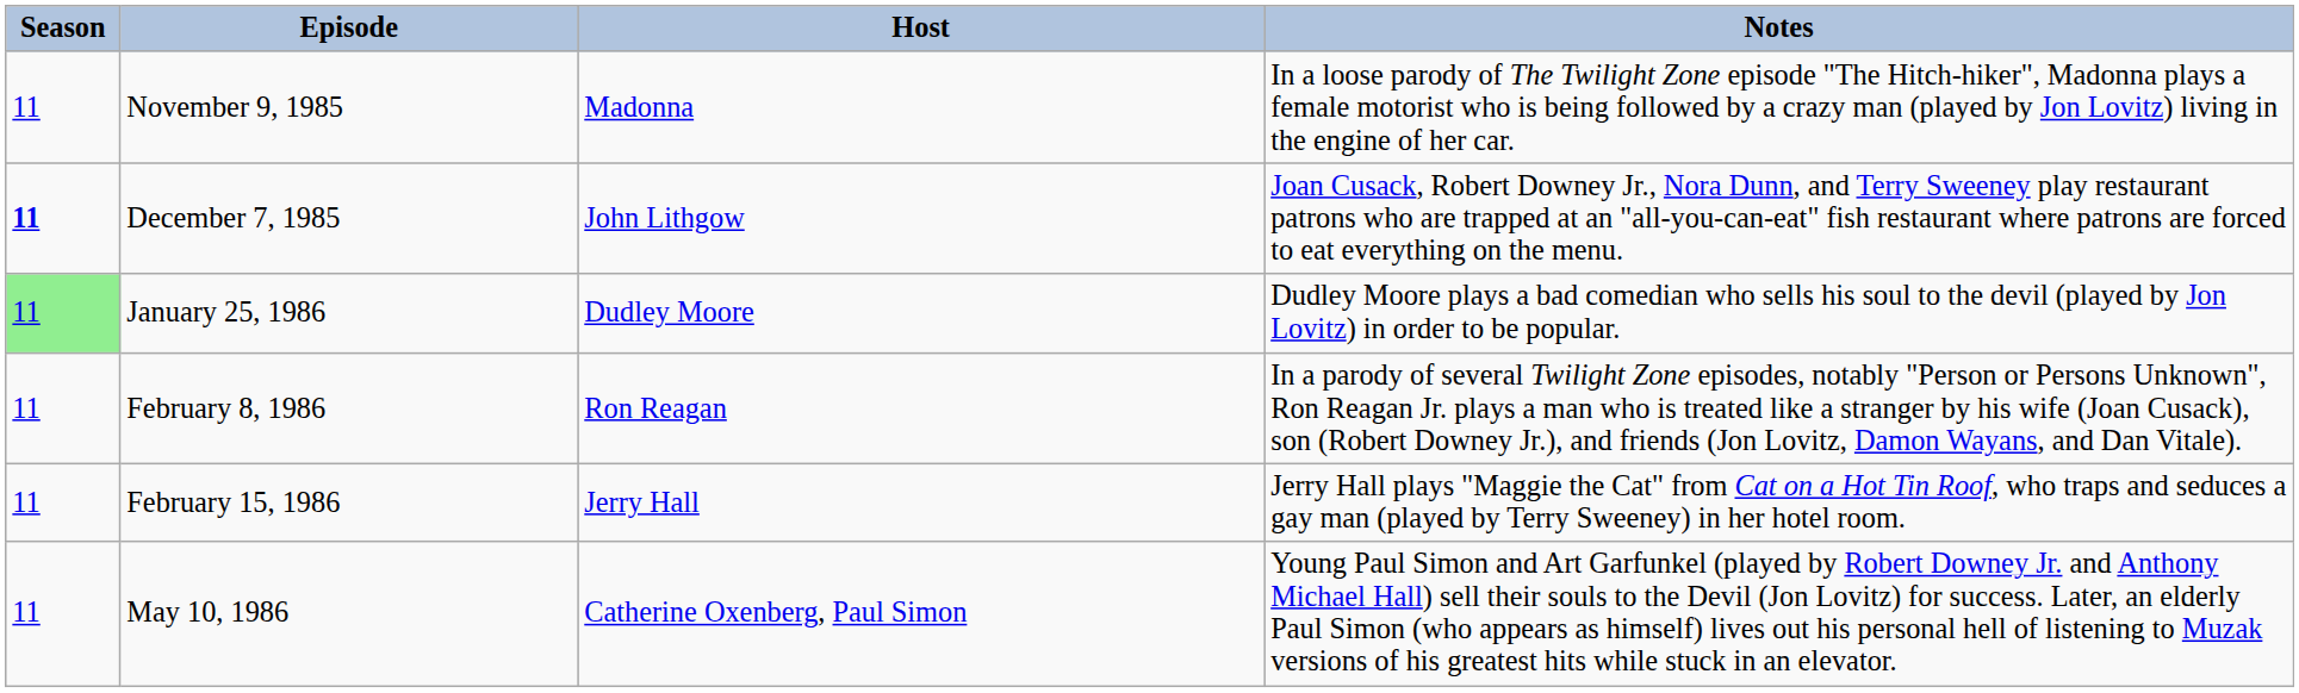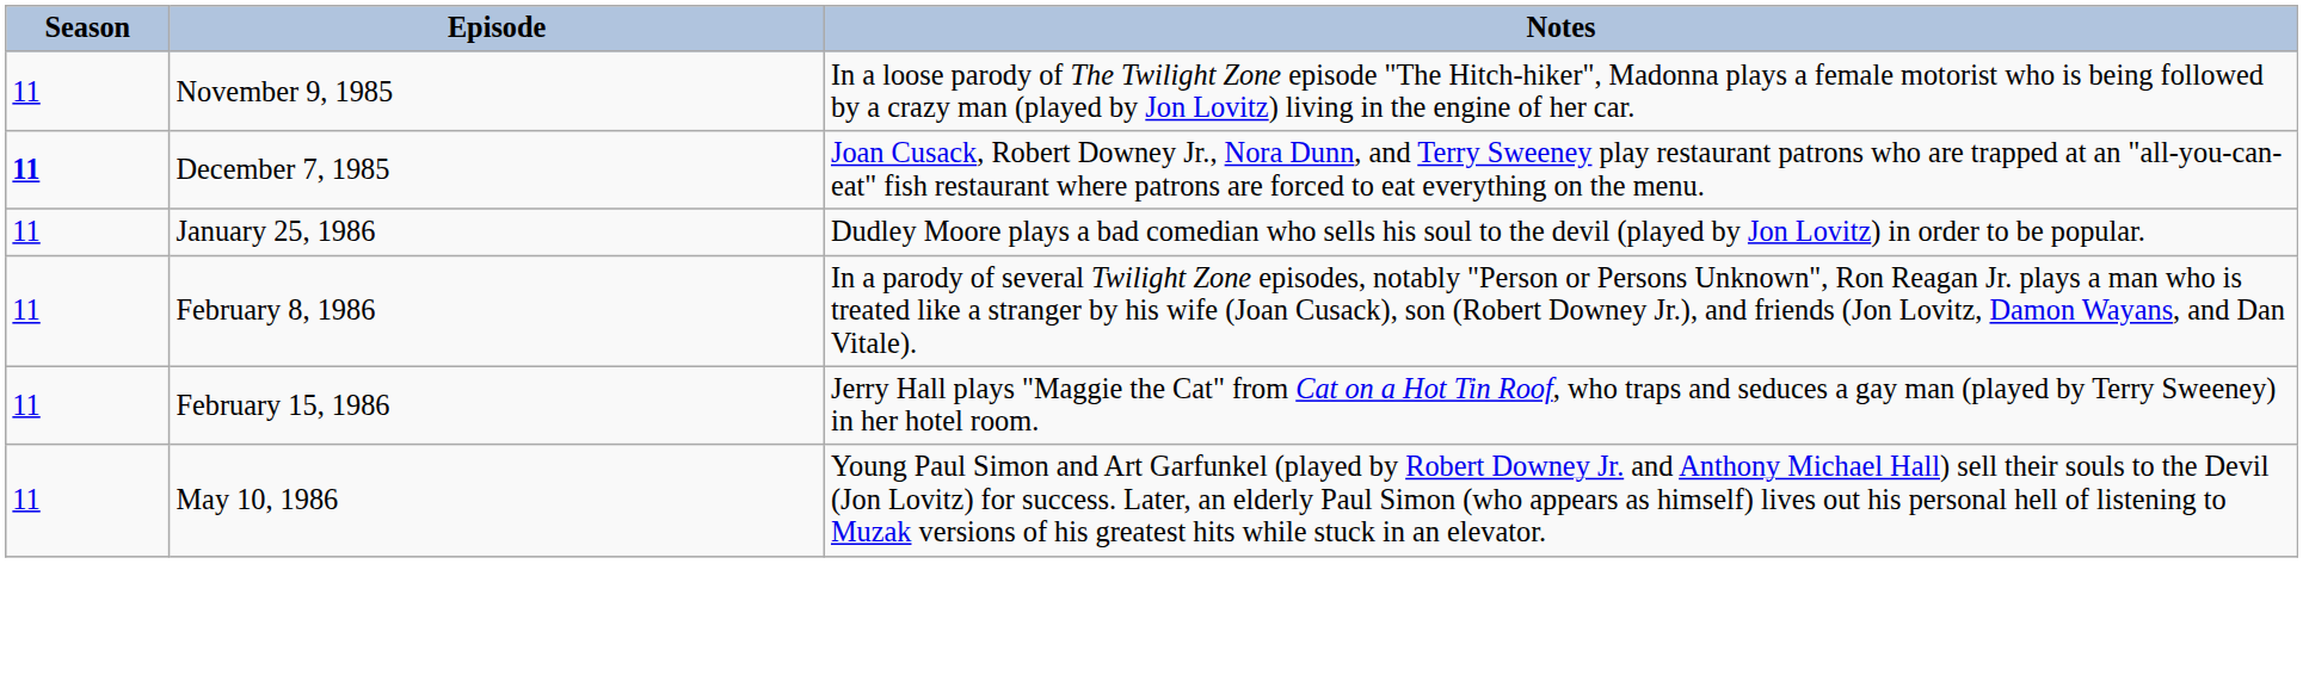- column: Host | Madonna | John Lithgow | Dudley Moore | Ron Reagan | Jerry Hall | Catherine Oxenberg, Paul Simon
January 25, 1986 | Season: lightgreen background -> no background
